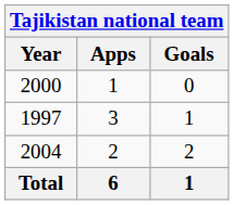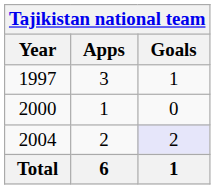rows swapped: 1997 <-> 2000
2004 | Goals: no background -> lavender background
